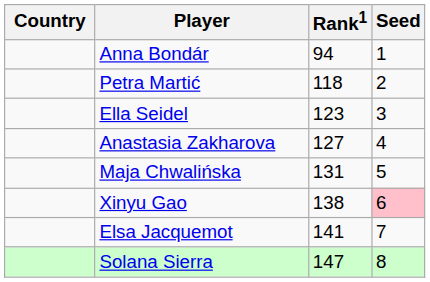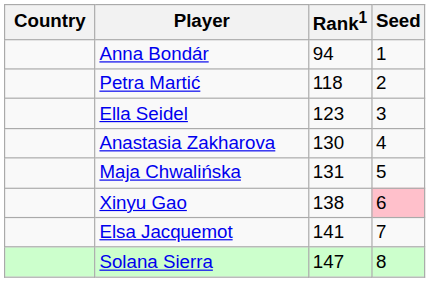Anastasia Zakharova | Rank1: 127 -> 130
